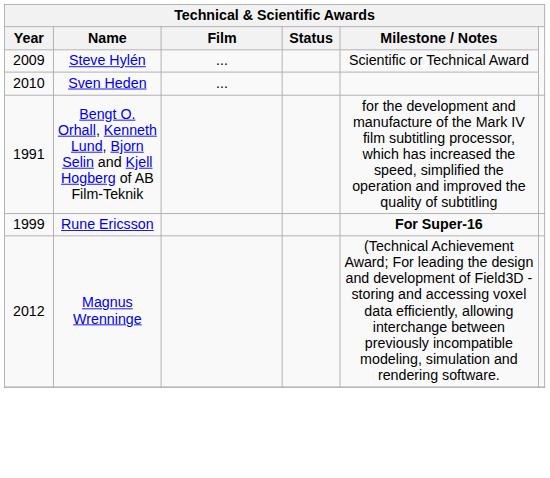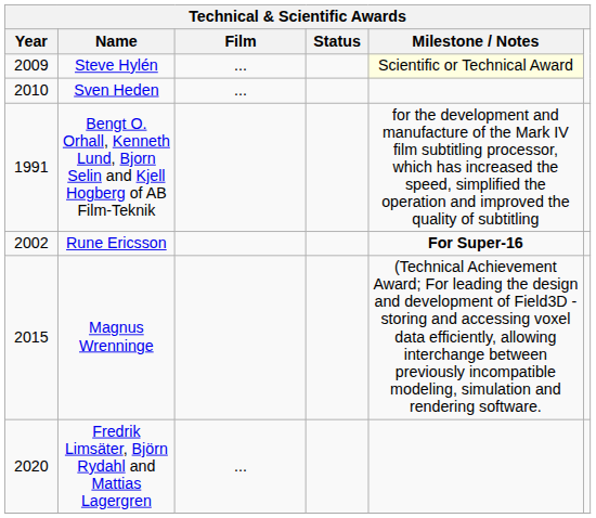Steve Hylén | Milestone / Notes: no background -> lightyellow background
Rune Ericsson | Year: 1999 -> 2002
Magnus Wrenninge | Year: 2012 -> 2015
+ row: 2020 | Fredrik Limsäter, Björn Rydahl and Mattias Lagergren | ...
